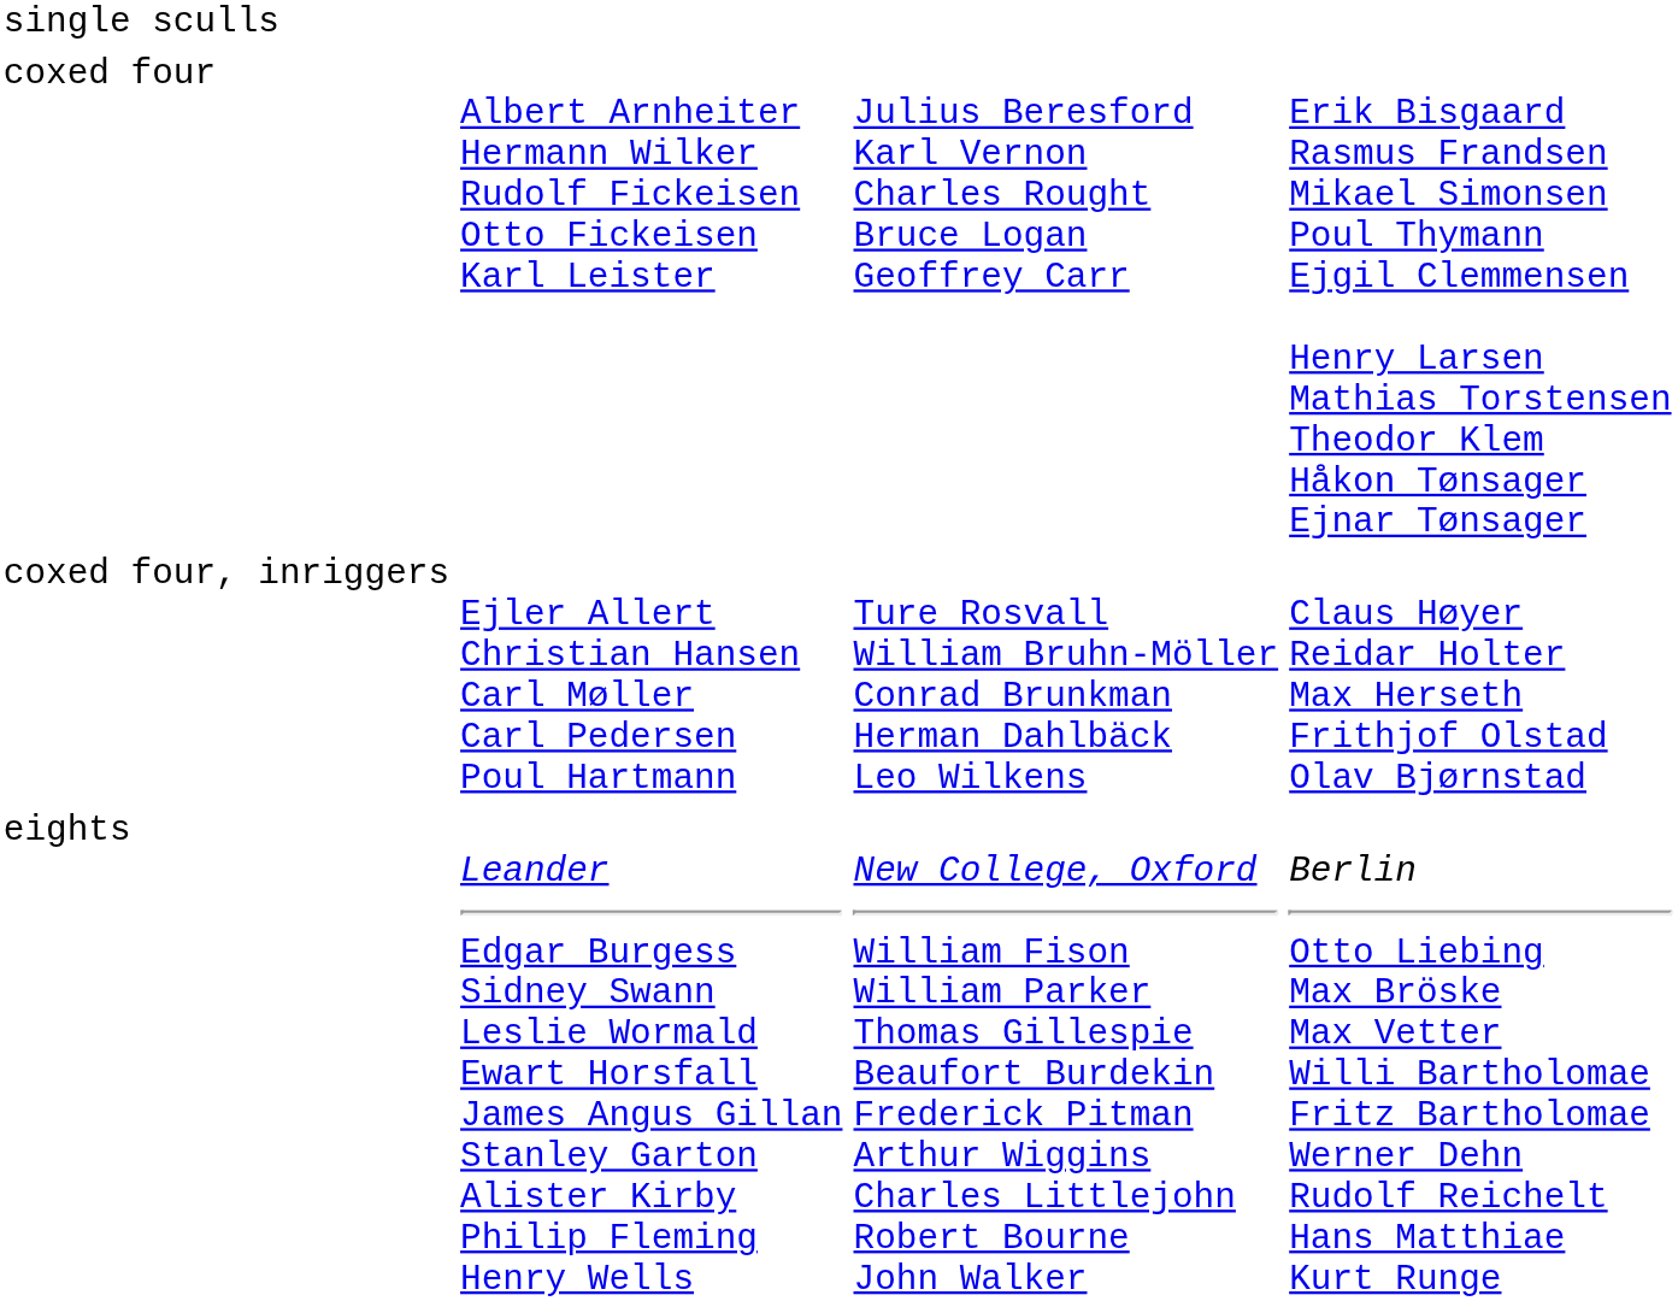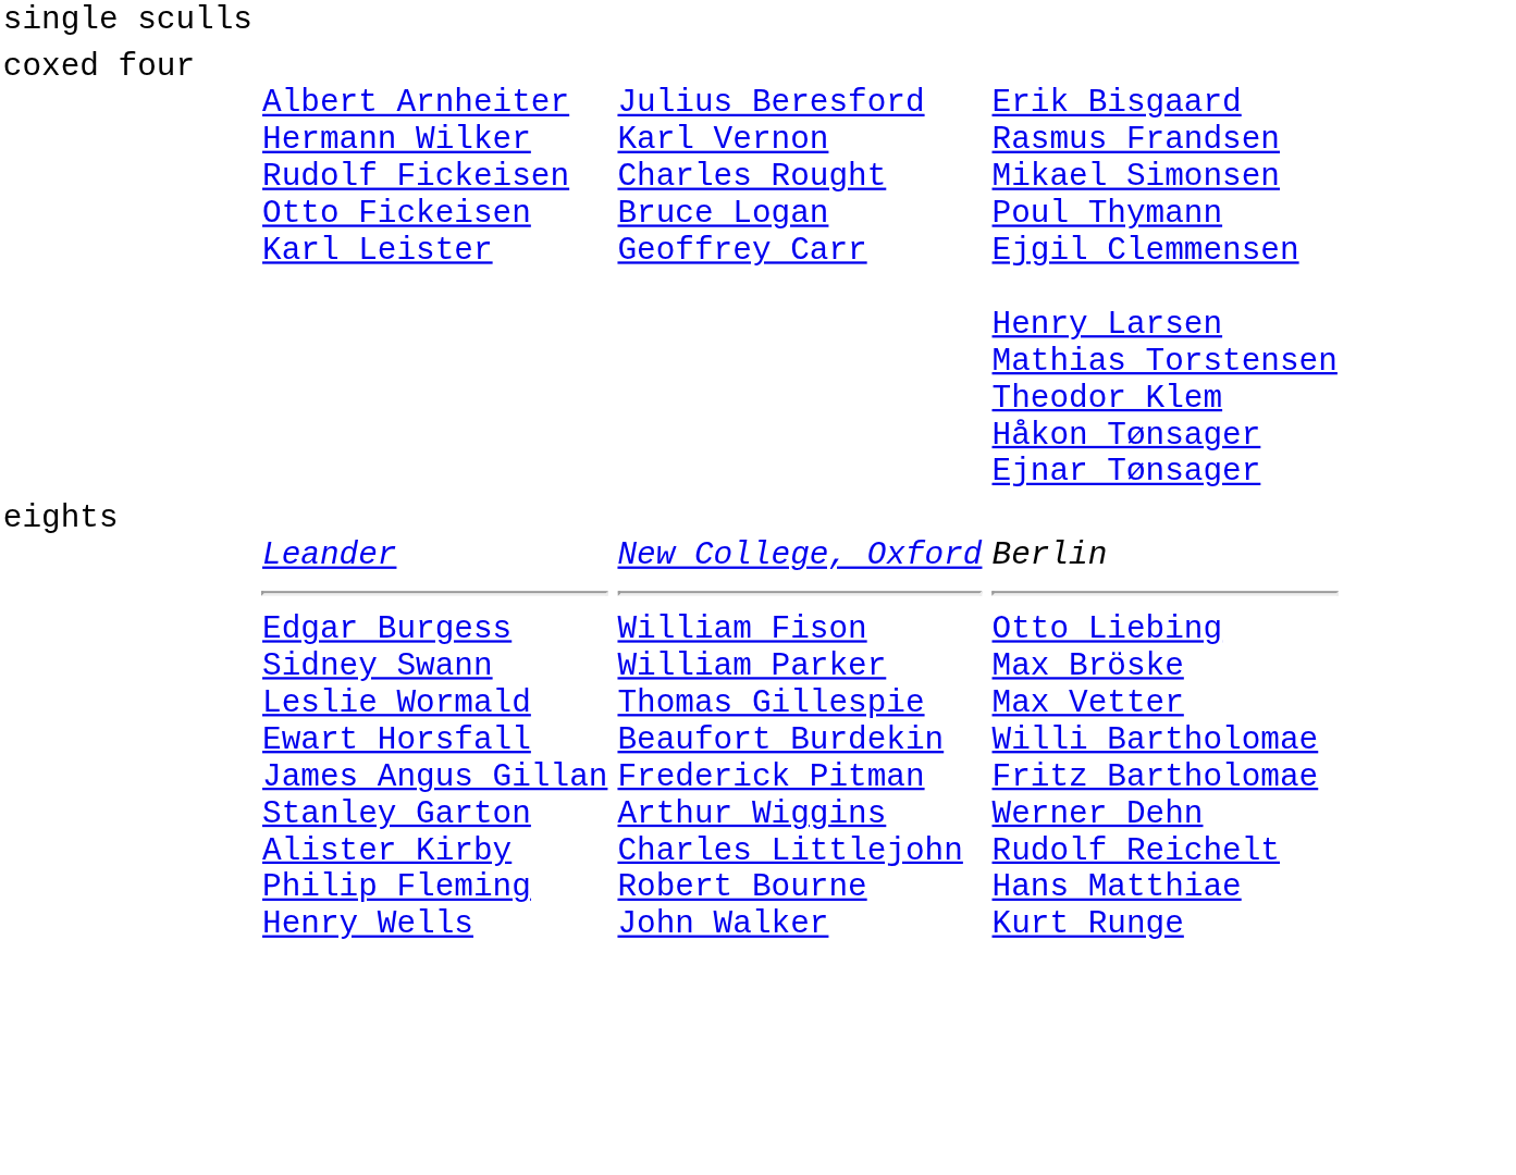- row: coxed four, inriggers | Ejler Allert Christian Hansen Carl Møller Carl Pedersen Poul Hartmann | Ture Rosvall William Bruhn-Möller Conrad Brunkman Herman Dahlbäck Leo Wilkens | Claus Høyer Reidar Holter Max Herseth Frithjof Olstad Olav Bjørnstad
